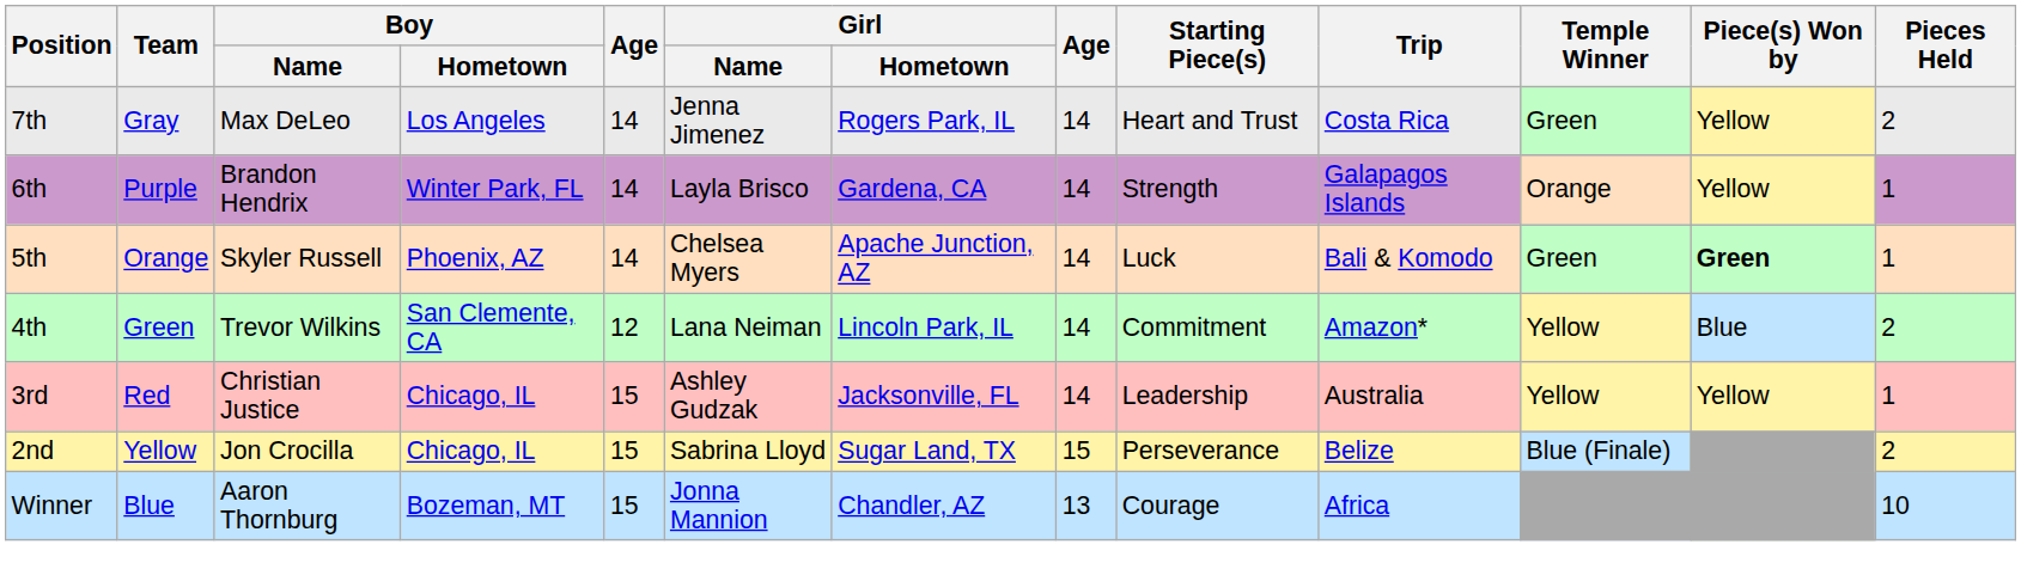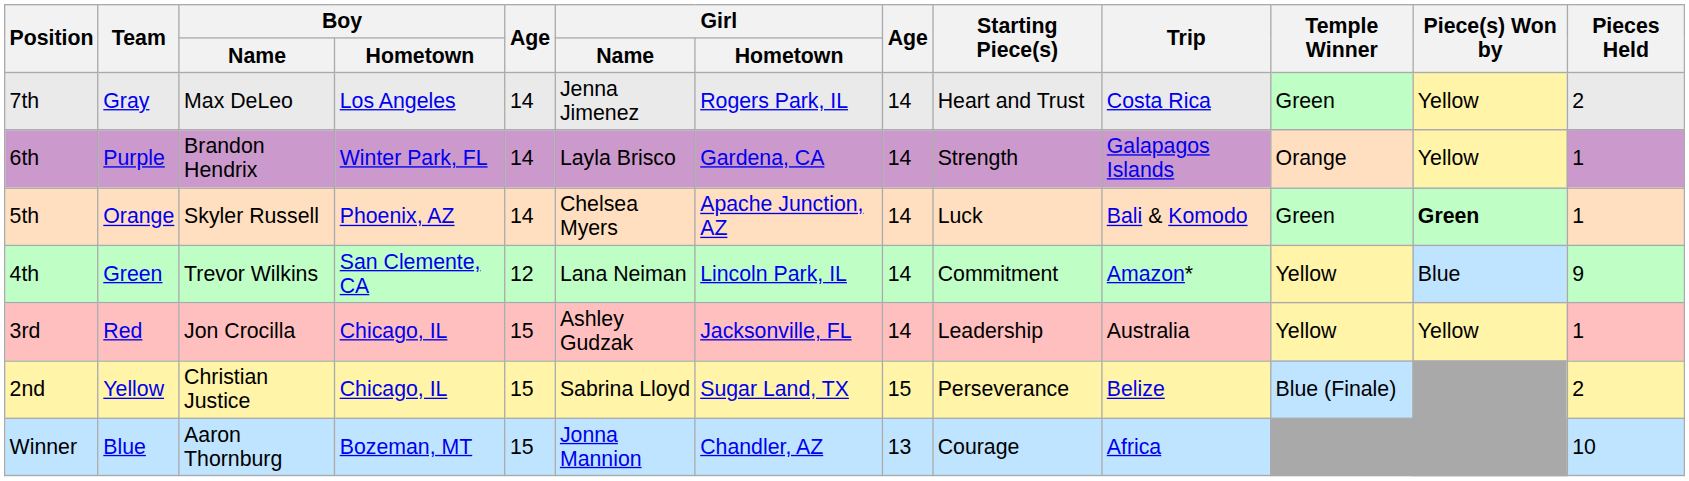4th | Pieces Held: 2 -> 9
3rd | Boy / Name: Christian Justice -> Jon Crocilla
2nd | Boy / Name: Jon Crocilla -> Christian Justice
